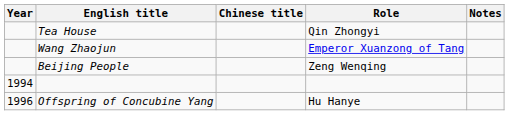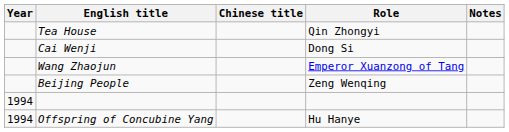+ row: Cai Wenji | Dong Si
Offspring of Concubine Yang | Year: 1996 -> 1994
